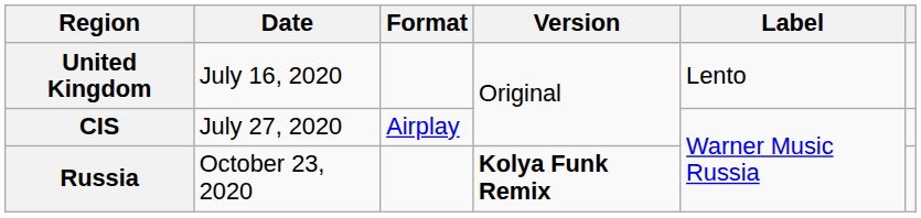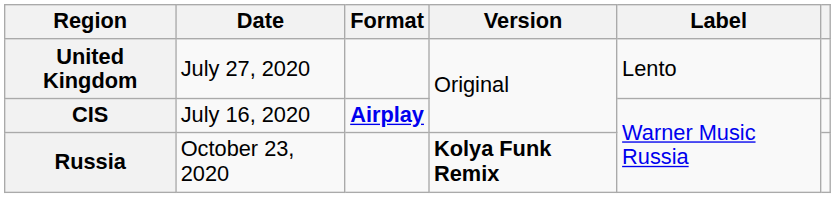United Kingdom | Date: July 16, 2020 -> July 27, 2020
CIS | Date: July 27, 2020 -> July 16, 2020
CIS | Format: normal -> bold
